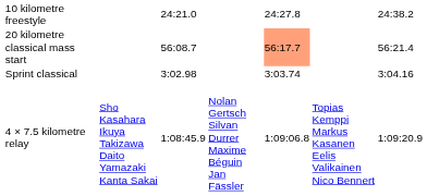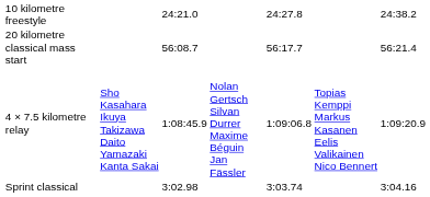20 kilometre classical mass start | column 5: lightsalmon background -> no background
rows swapped: 4 × 7.5 kilometre relay <-> Sprint classical
